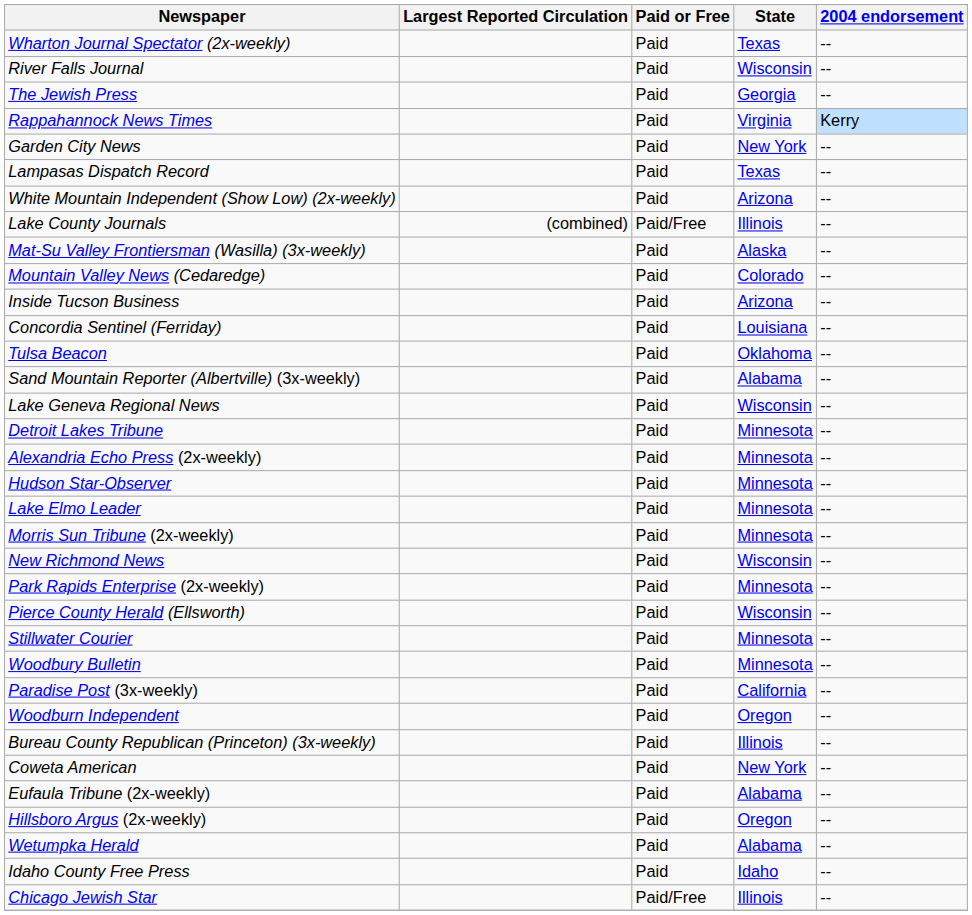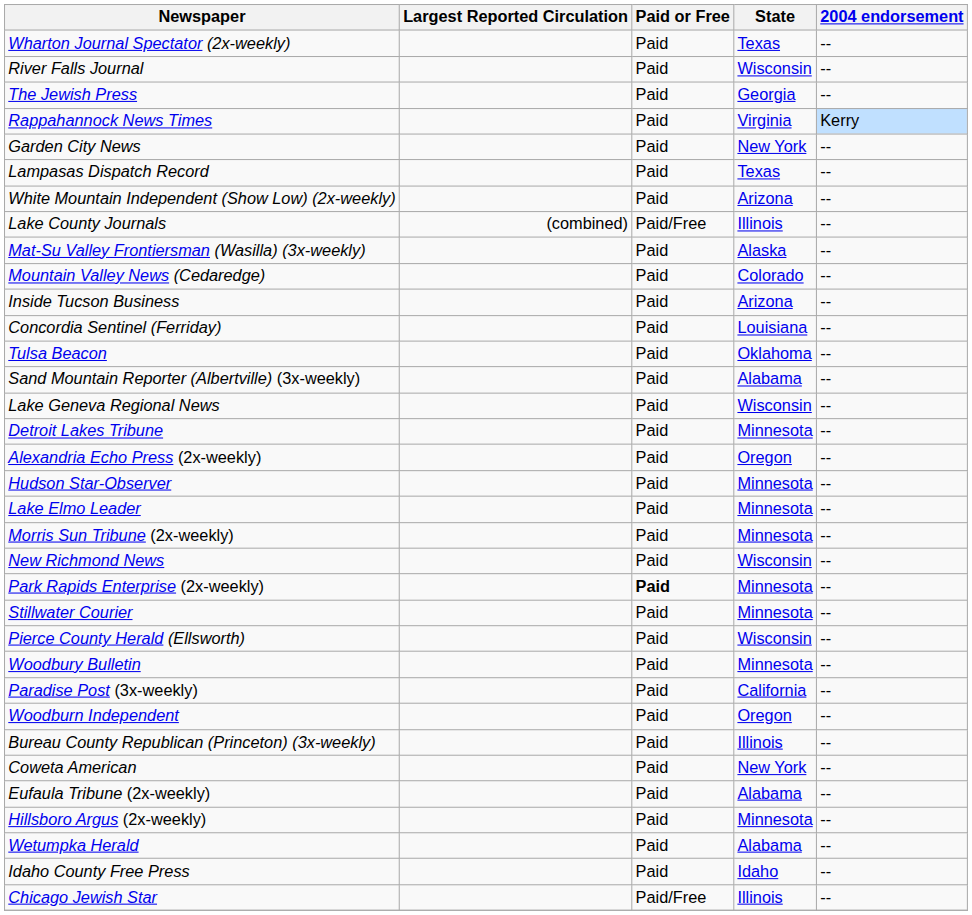Alexandria Echo Press (2x-weekly) | State: Minnesota -> Oregon
Park Rapids Enterprise (2x-weekly) | Paid or Free: normal -> bold
rows swapped: Pierce County Herald (Ellsworth) <-> Stillwater Courier
Hillsboro Argus (2x-weekly) | State: Oregon -> Minnesota
